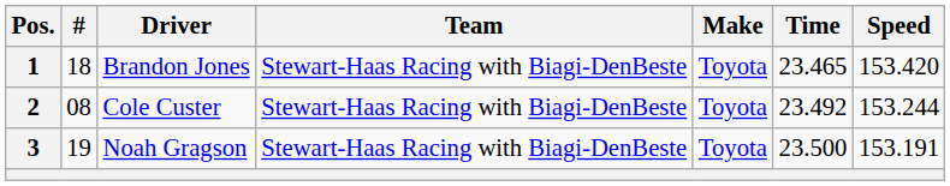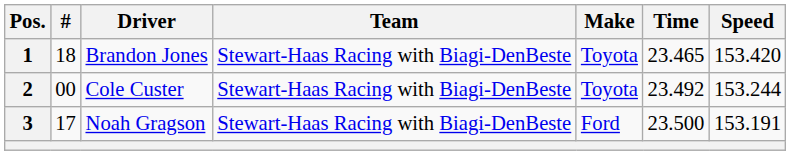2 | #: 08 -> 00
3 | #: 19 -> 17
3 | Make: Toyota -> Ford
